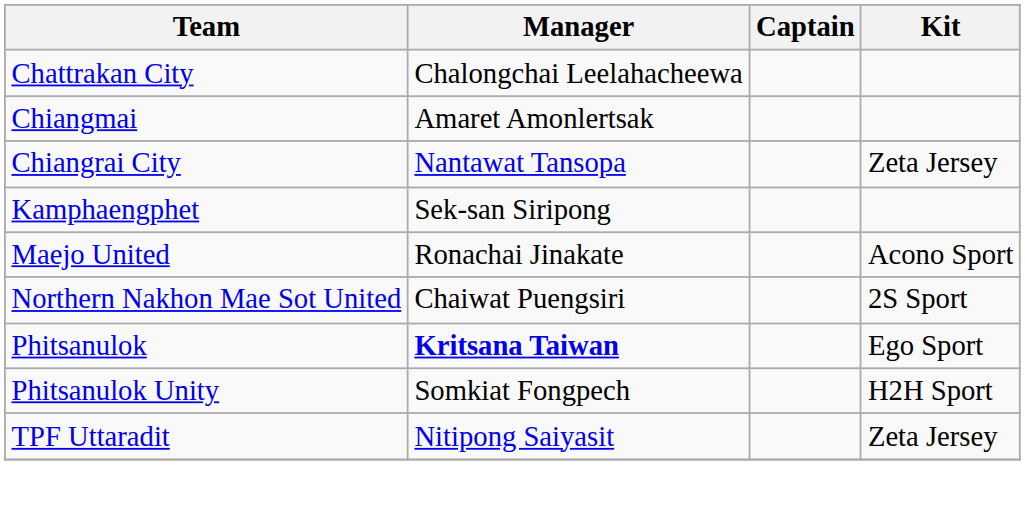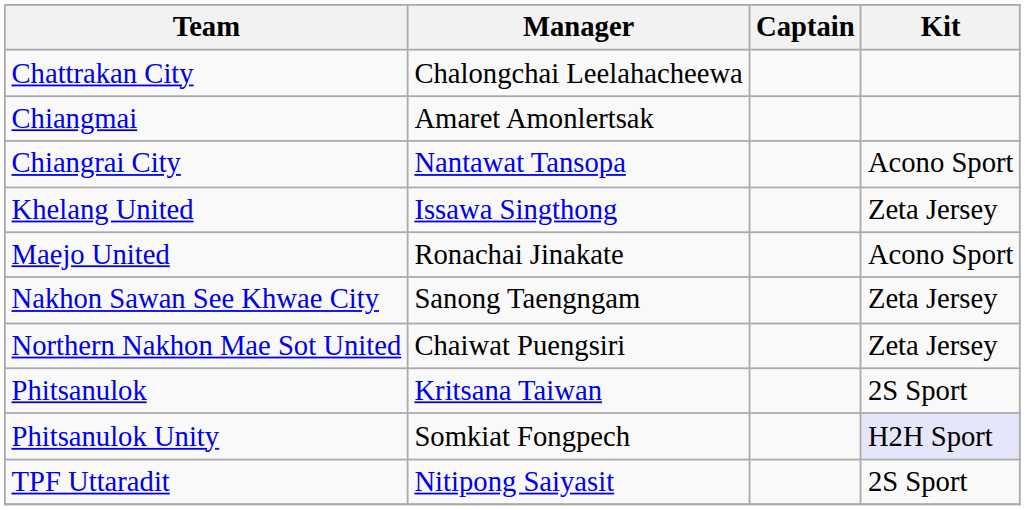Chiangrai City | Kit: Zeta Jersey -> Acono Sport
- row: Kamphaengphet | Sek-san Siripong
+ row: Khelang United | Issawa Singthong | Zeta Jersey
+ row: Nakhon Sawan See Khwae City | Sanong Taengngam | Zeta Jersey
Northern Nakhon Mae Sot United | Kit: 2S Sport -> Zeta Jersey
Phitsanulok | Manager: bold -> normal
Phitsanulok | Kit: Ego Sport -> 2S Sport
Phitsanulok Unity | Kit: no background -> lavender background
TPF Uttaradit | Kit: Zeta Jersey -> 2S Sport
